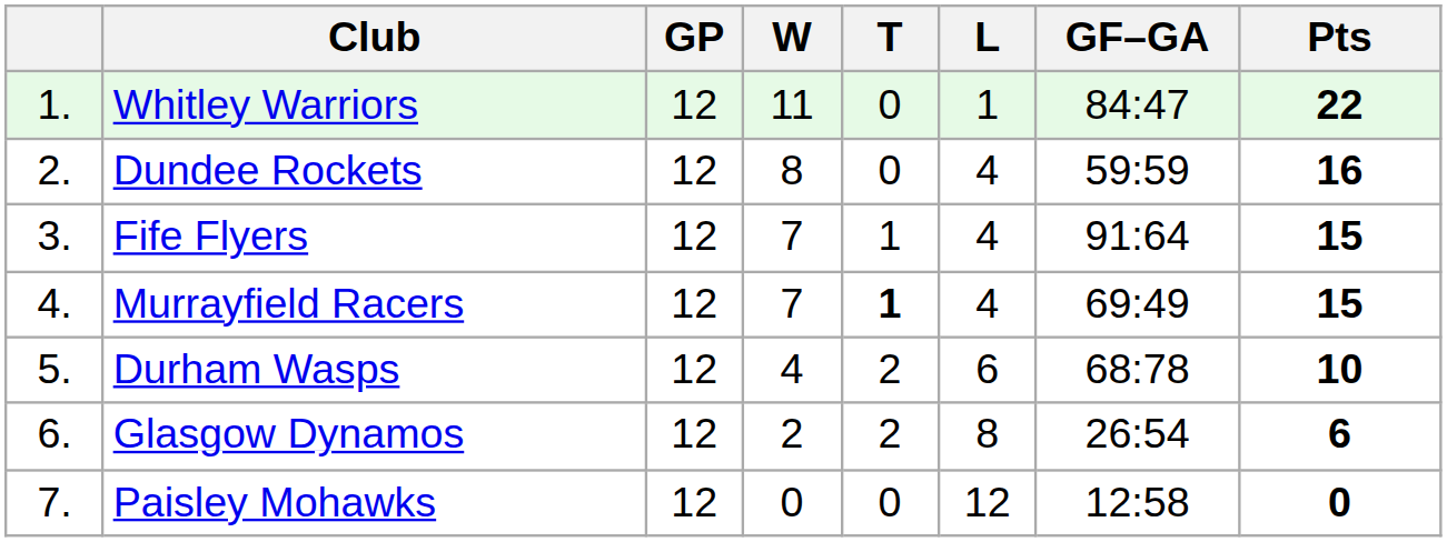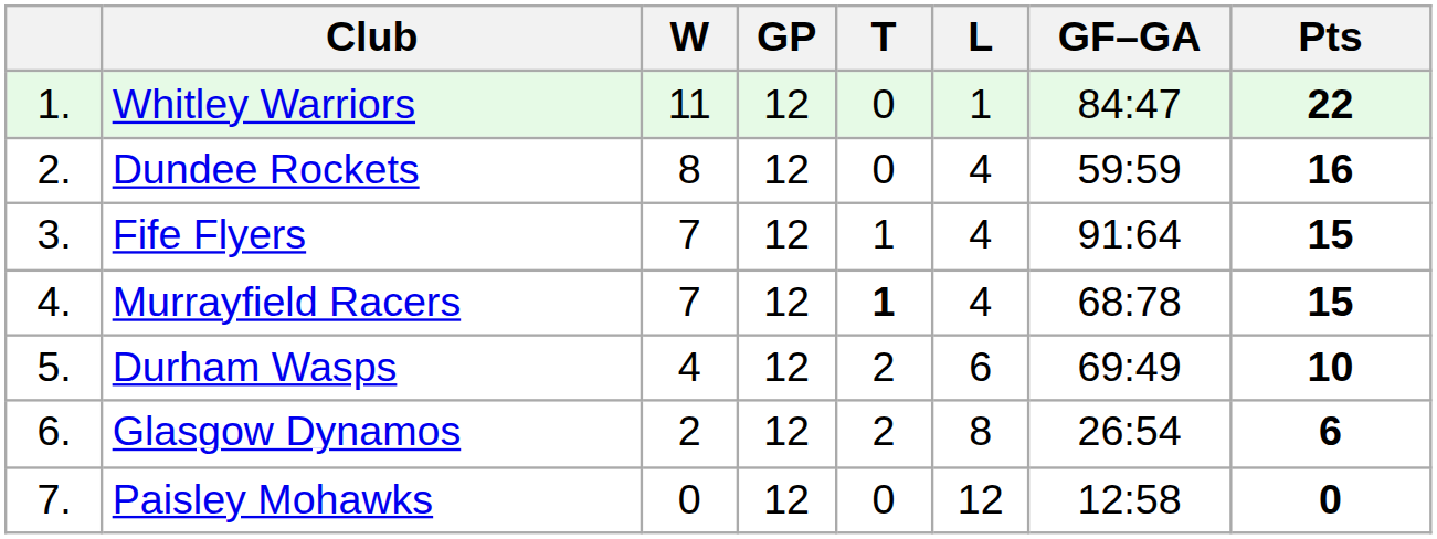columns swapped: GP <-> W
Murrayfield Racers | GF–GA: 69:49 -> 68:78
Durham Wasps | GF–GA: 68:78 -> 69:49
